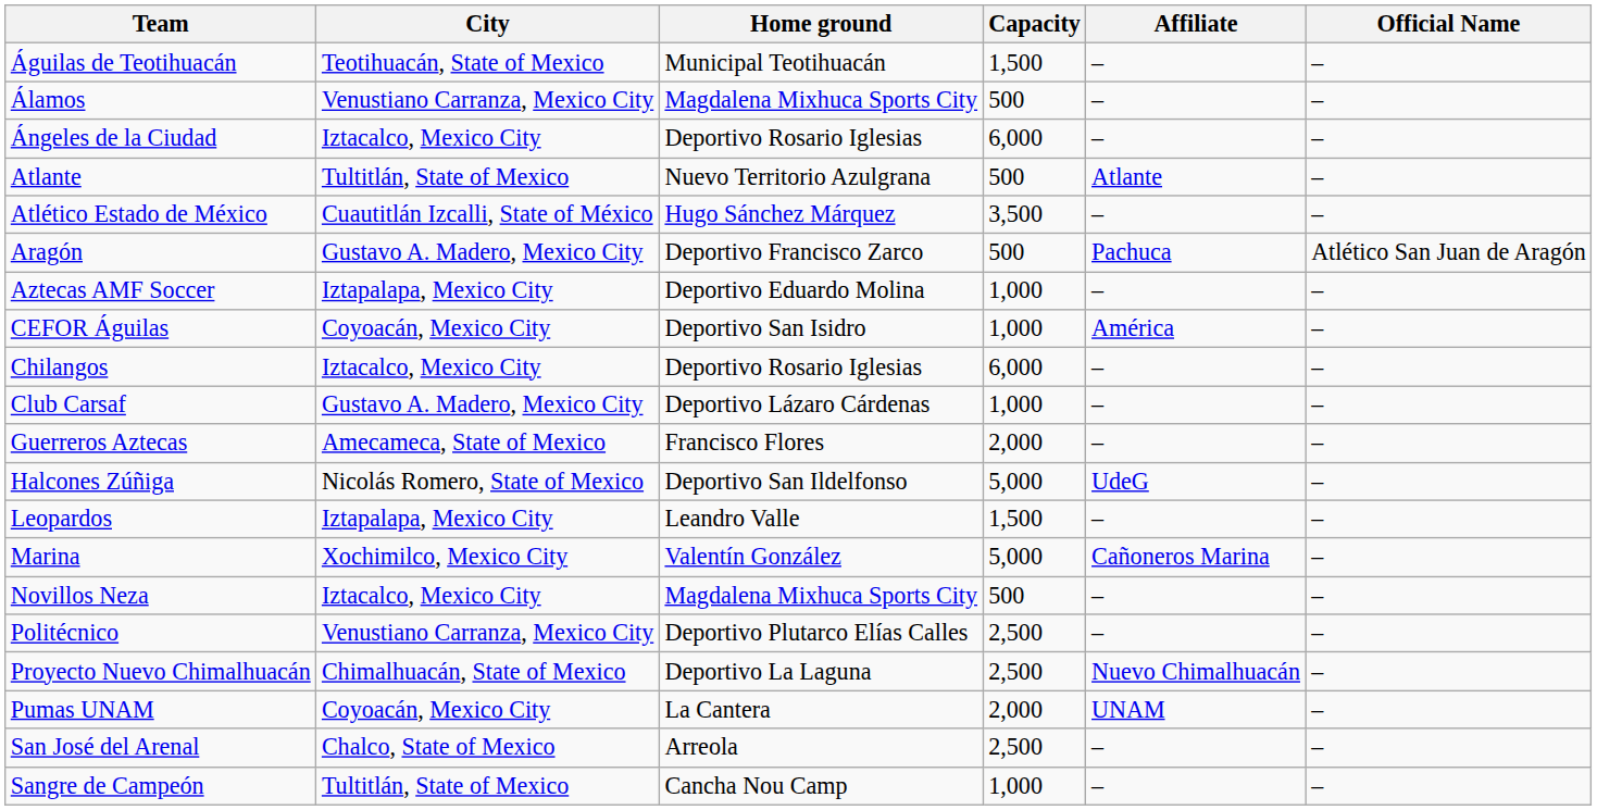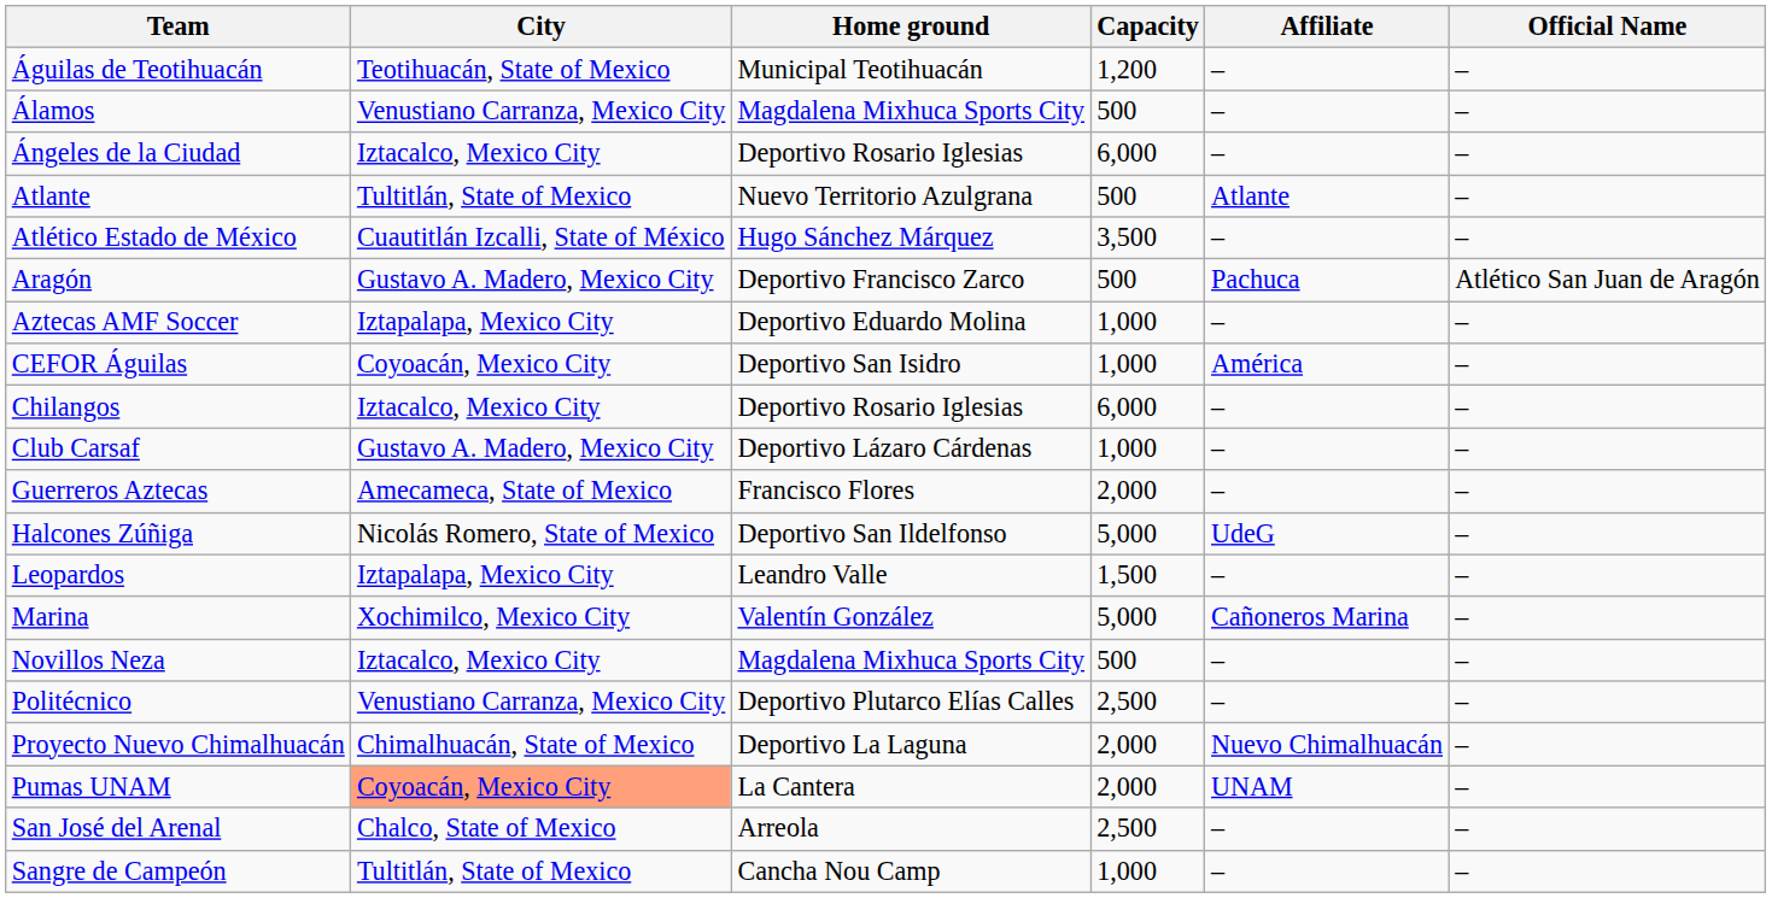Águilas de Teotihuacán | Capacity: 1,500 -> 1,200
Proyecto Nuevo Chimalhuacán | Capacity: 2,500 -> 2,000
Pumas UNAM | City: no background -> lightsalmon background
